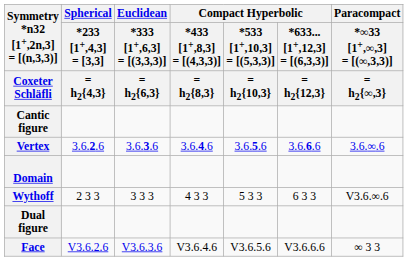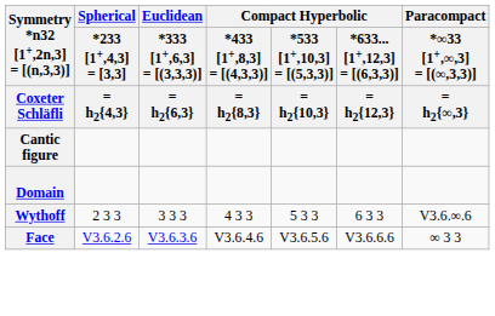- row: Vertex | 3.6.2.6 | 3.6.3.6 | 3.6.4.6 | 3.6.5.6 | 3.6.6.6 | 3.6.∞.6
- row: Dual figure
